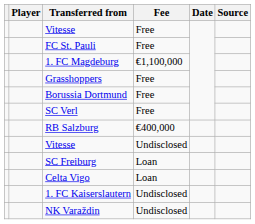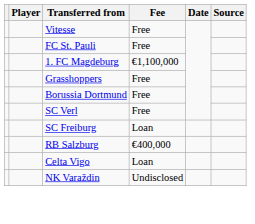rows swapped: RB Salzburg <-> SC Freiburg
- row: Vitesse | Undisclosed
- row: 1. FC Kaiserslautern | Undisclosed
